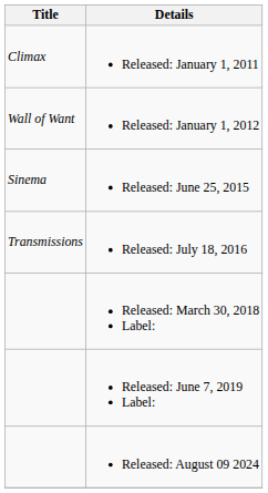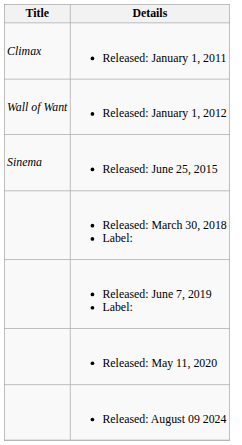- row: Transmissions | Released: July 18, 2016
+ row: Released: May 11, 2020
